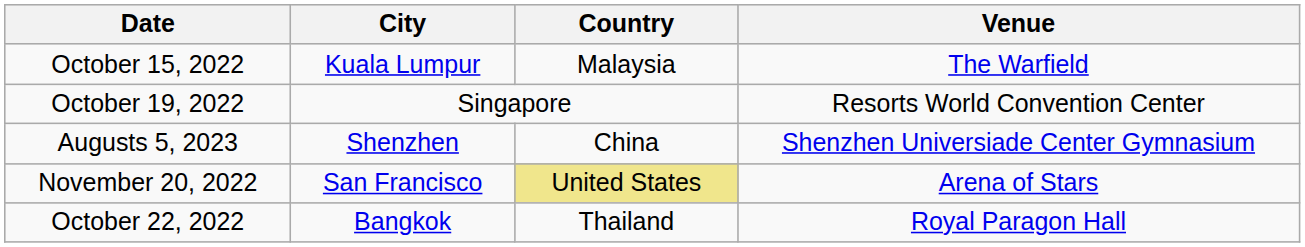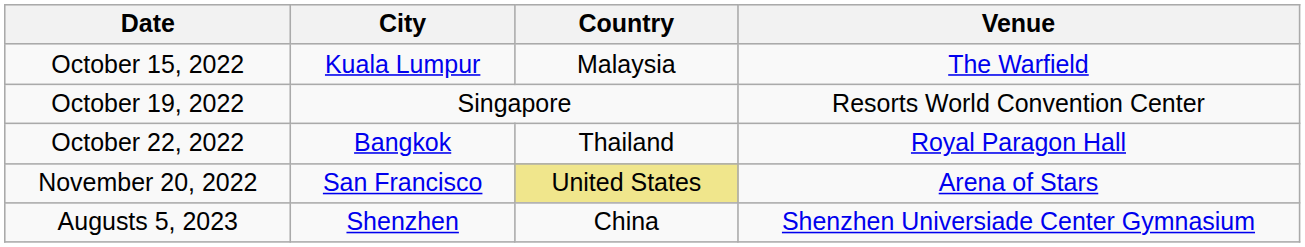rows swapped: October 22, 2022 <-> Augusts 5, 2023
